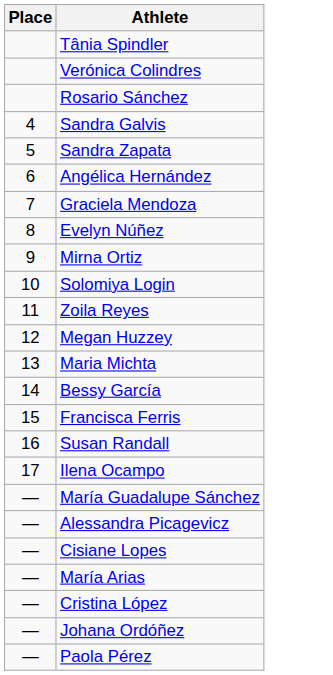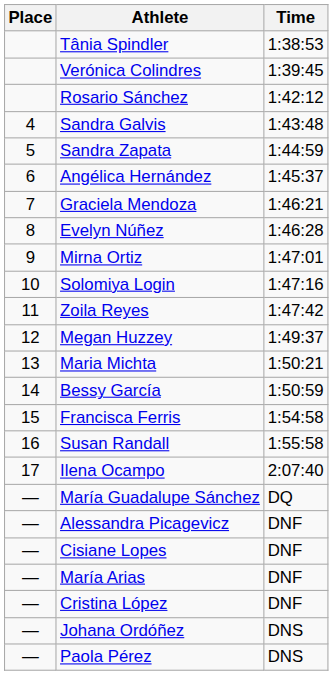+ column: Time | 1:38:53 | 1:39:45 | 1:42:12 | 1:43:48 | 1:44:59 | 1:45:37 | 1:46:21 | 1:46:28 | 1:47:01 | 1:47:16 | 1:47:42 | 1:49:37 | 1:50:21 | 1:50:59 | 1:54:58 | 1:55:58 | 2:07:40 | DQ | DNF | DNF | DNF | DNF | DNS | DNS
